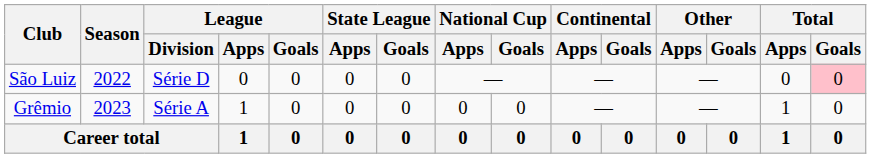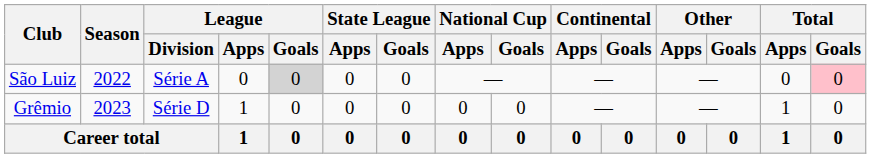São Luiz | League / Division: Série D -> Série A
São Luiz | League / Goals: no background -> lightgrey background
Grêmio | League / Division: Série A -> Série D
